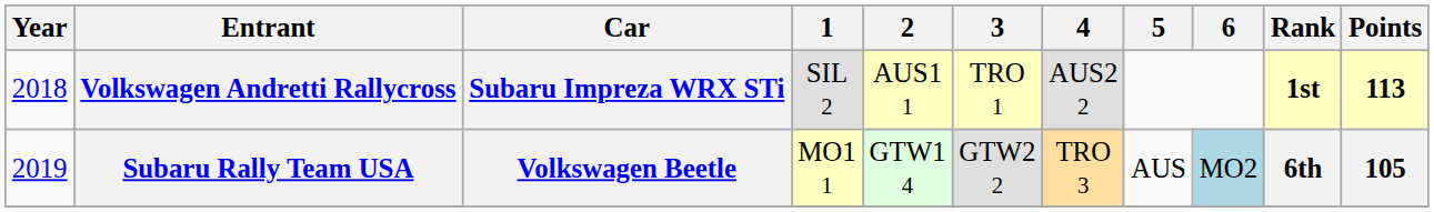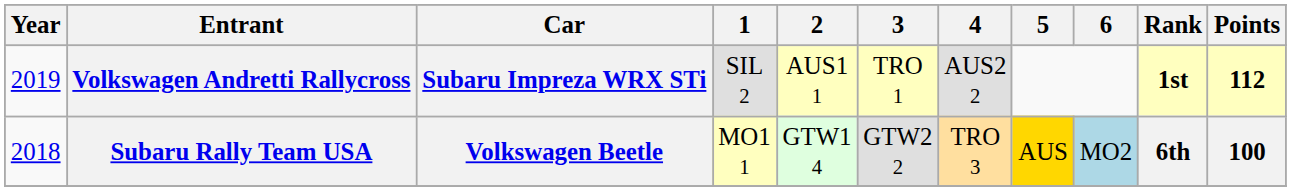Volkswagen Andretti Rallycross | Year: 2018 -> 2019
Volkswagen Andretti Rallycross | Points: 113 -> 112
Subaru Rally Team USA | Year: 2019 -> 2018
Subaru Rally Team USA | 5: no background -> gold background
Subaru Rally Team USA | Points: 105 -> 100
